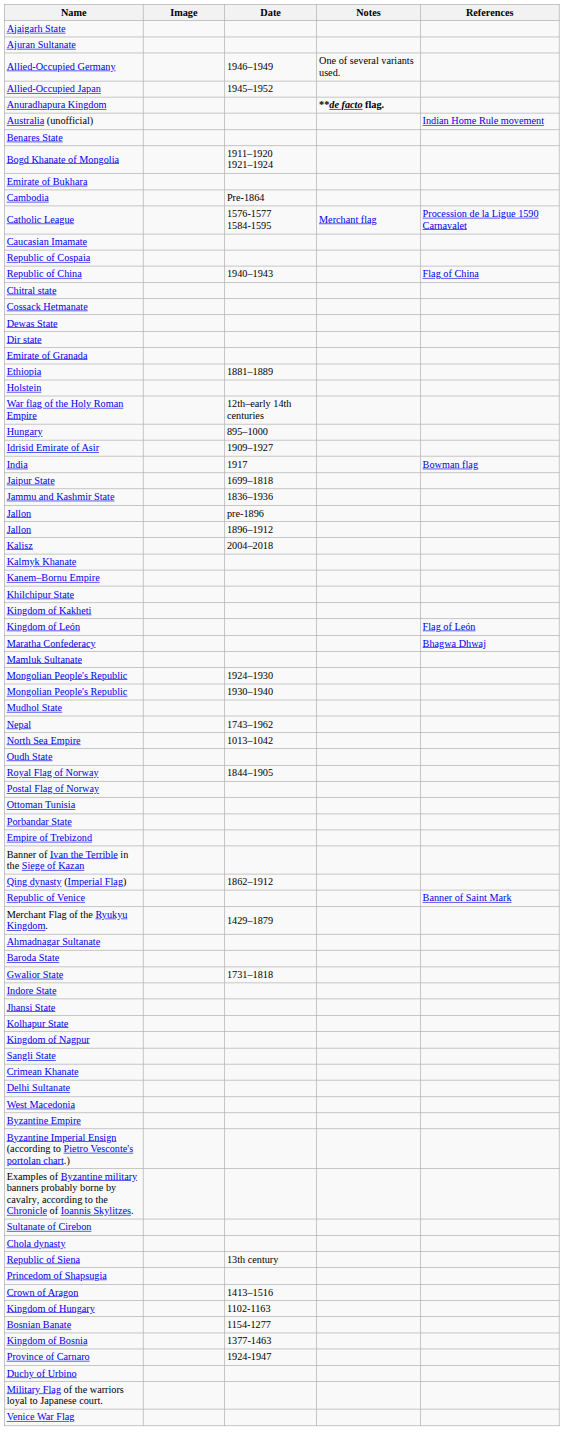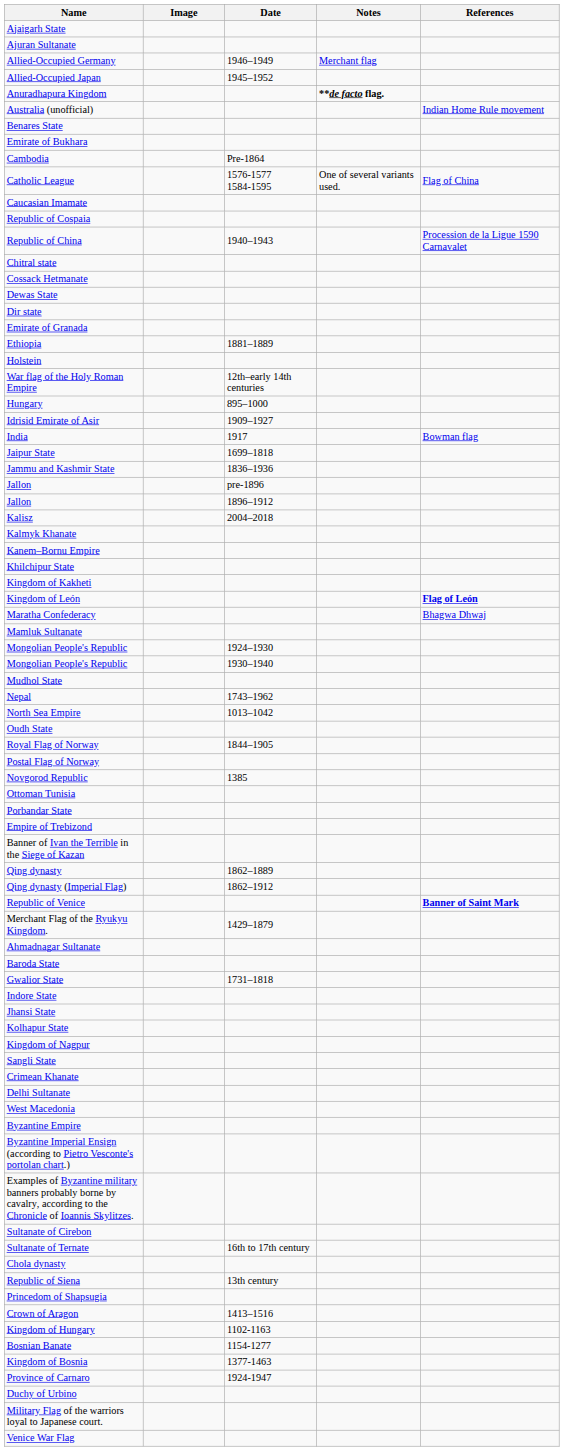Allied-Occupied Germany | Notes: One of several variants used. -> Merchant flag
- row: Bogd Khanate of Mongolia | 1911–1920 1921–1924
Catholic League | Notes: Merchant flag -> One of several variants used.
Catholic League | References: Procession de la Ligue 1590 Carnavalet -> Flag of China
Republic of China | References: Flag of China -> Procession de la Ligue 1590 Carnavalet
Kingdom of León | References: normal -> bold
+ row: Novgorod Republic | 1385
+ row: Qing dynasty | 1862–1889
Republic of Venice | References: normal -> bold
+ row: Sultanate of Ternate | 16th to 17th century
